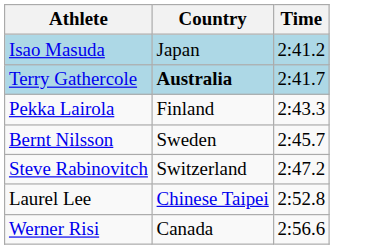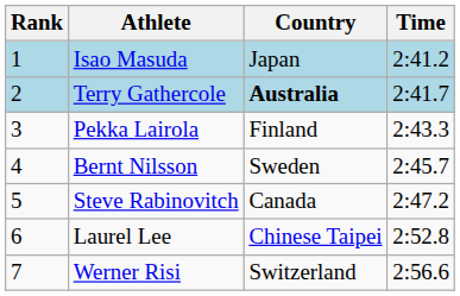+ column: Rank | 1 | 2 | 3 | 4 | 5 | 6 | 7
Steve Rabinovitch | Country: Switzerland -> Canada
Werner Risi | Country: Canada -> Switzerland
